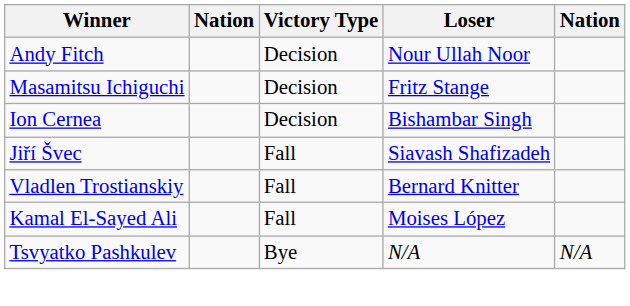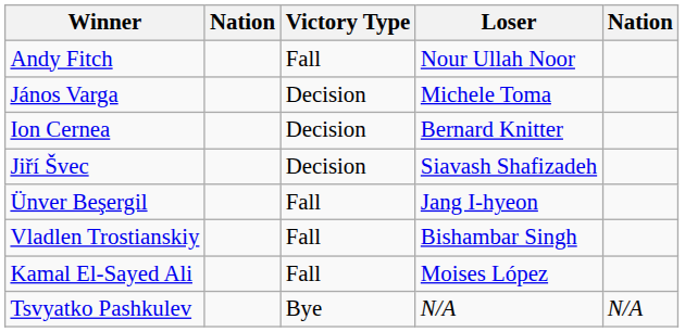Andy Fitch | Victory Type: Decision -> Fall
- row: Masamitsu Ichiguchi | Decision | Fritz Stange
+ row: János Varga | Decision | Michele Toma
Ion Cernea | Loser: Bishambar Singh -> Bernard Knitter
Jiří Švec | Victory Type: Fall -> Decision
+ row: Ünver Beşergil | Fall | Jang I-hyeon
Vladlen Trostianskiy | Loser: Bernard Knitter -> Bishambar Singh
